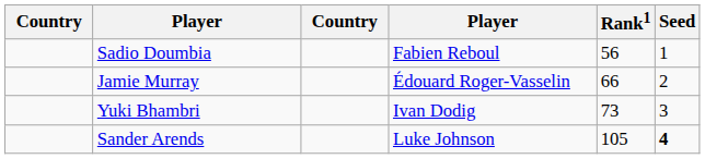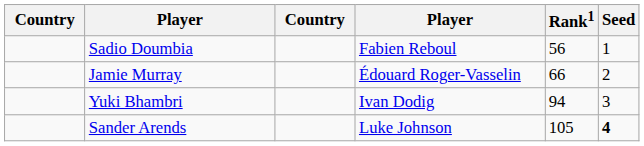Yuki Bhambri | Rank1: 73 -> 94
